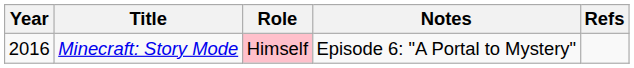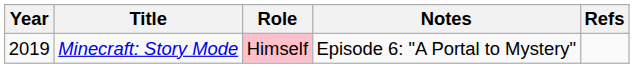Minecraft: Story Mode | Year: 2016 -> 2019
